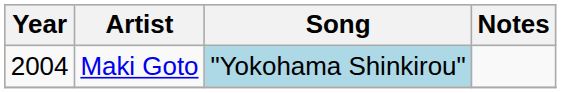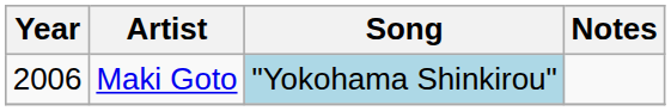Maki Goto | Year: 2004 -> 2006
